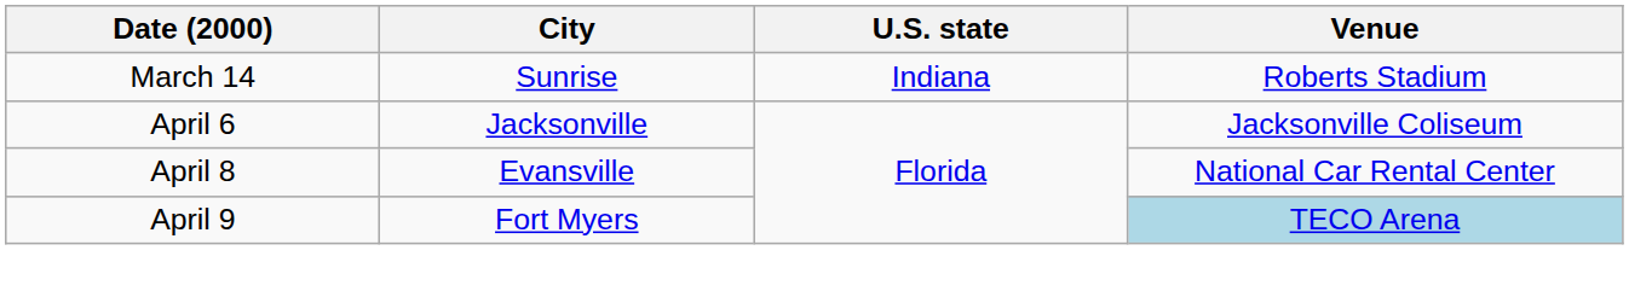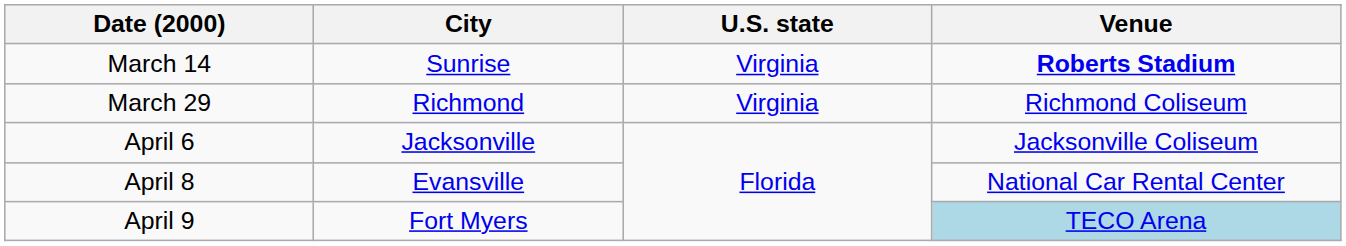March 14 | U.S. state: Indiana -> Virginia
March 14 | Venue: normal -> bold
+ row: March 29 | Richmond | Virginia | Richmond Coliseum
